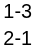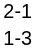rows swapped: 1-3 <-> 2-1
